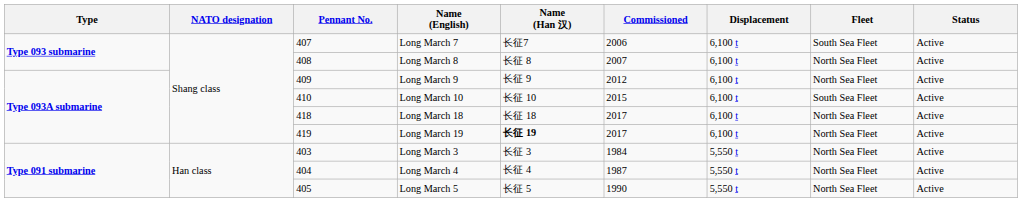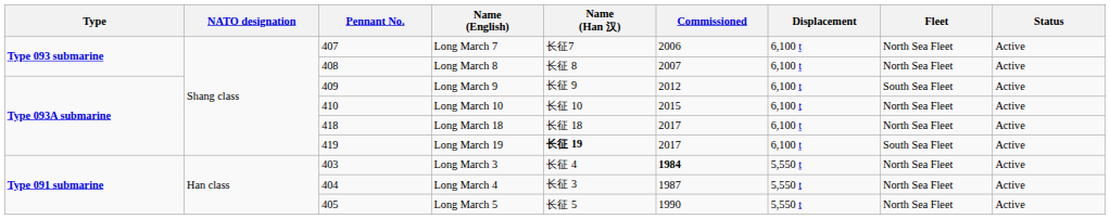Long March 7 | Fleet: South Sea Fleet -> North Sea Fleet
Long March 9 | Fleet: North Sea Fleet -> South Sea Fleet
Long March 10 | Fleet: South Sea Fleet -> North Sea Fleet
Long March 19 | Fleet: North Sea Fleet -> South Sea Fleet
Long March 3 | Name (Han 汉): 长征 3 -> 长征 4
Long March 3 | Commissioned: normal -> bold
Long March 4 | Name (Han 汉): 长征 4 -> 长征 3
